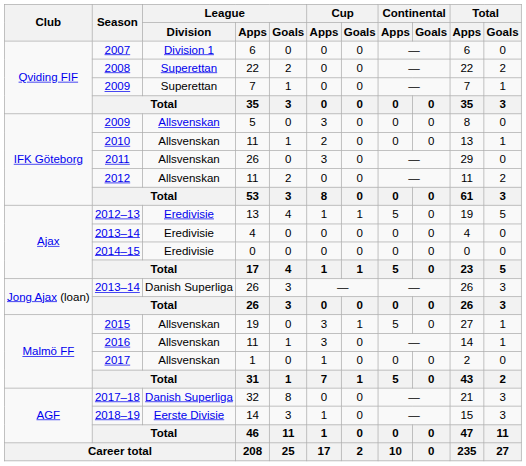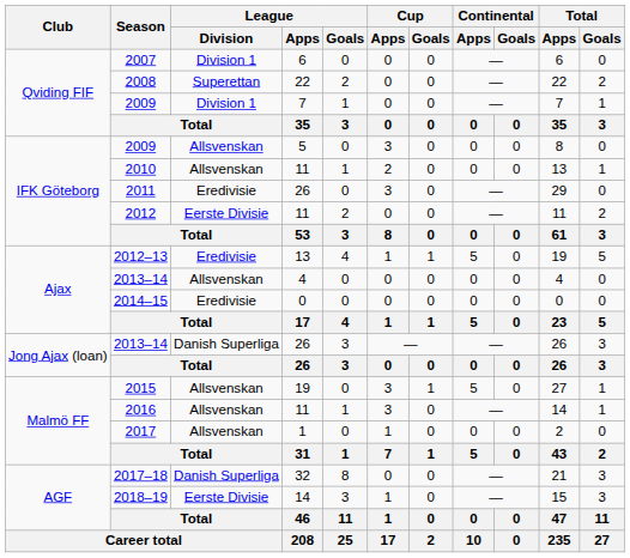2009 / 7 | League / Division: Superettan -> Division 1
2011 | League / Division: Allsvenskan -> Eredivisie
2012 | League / Division: Allsvenskan -> Eerste Divisie
2013–14 / 4 | League / Division: Eredivisie -> Allsvenskan
